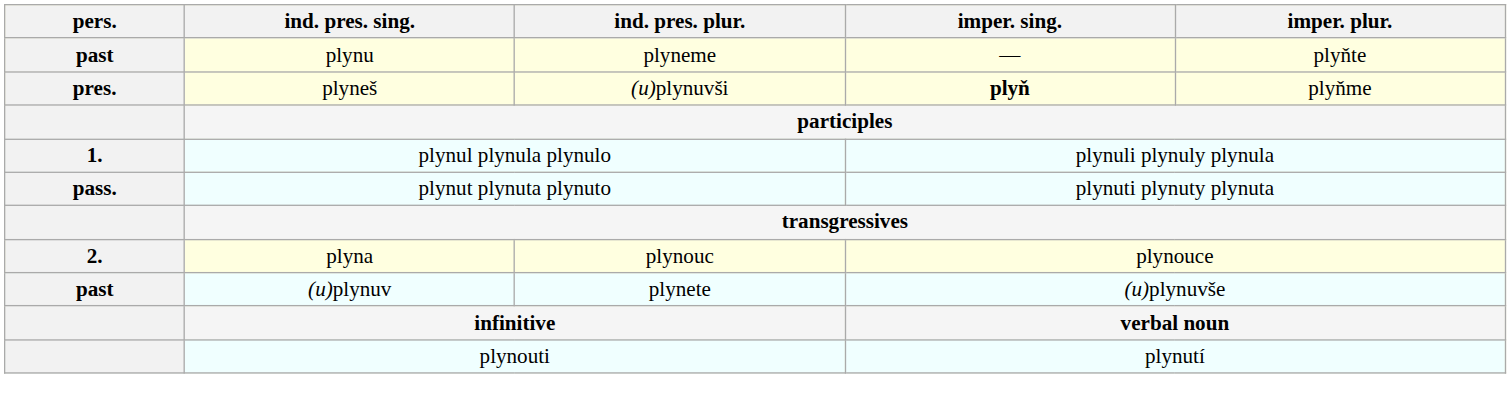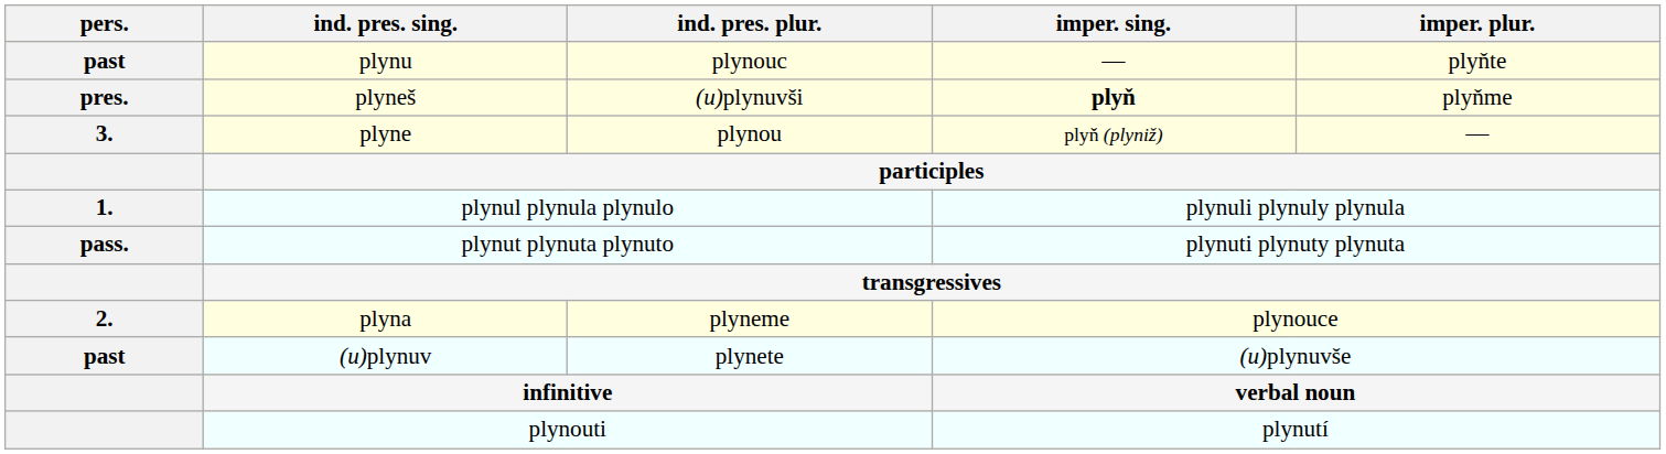plynu | ind. pres. plur.: plyneme -> plynouc
+ row: 3. | plyne | plynou | plyň (plyniž) | —
plyna | ind. pres. plur.: plynouc -> plyneme
